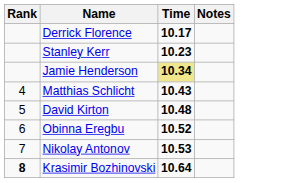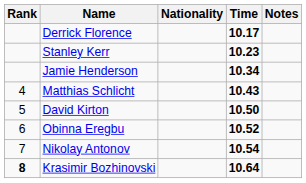+ column: Nationality
Jamie Henderson | Time: khaki background -> no background
David Kirton | Time: 10.48 -> 10.50
Nikolay Antonov | Time: 10.53 -> 10.54
